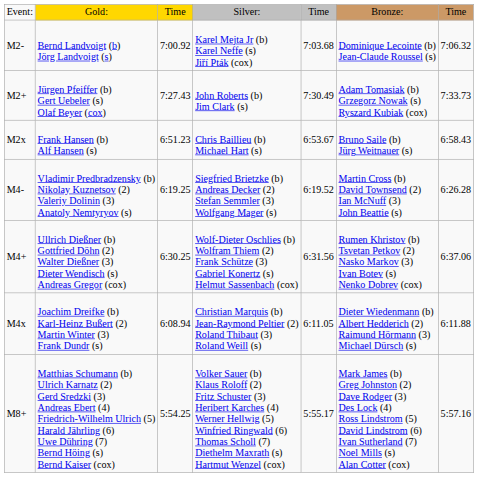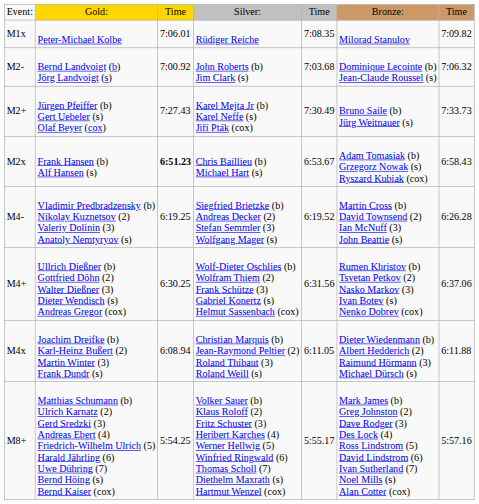+ row: M1x | Peter-Michael Kolbe | 7:06.01 | Rüdiger Reiche | 7:08.35 | Milorad Stanulov | 7:09.82
Bernd Landvoigt (b) Jörg Landvoigt (s) | column 4: Karel Mejta Jr (b) Karel Neffe (s) Jiří Pták (cox) -> John Roberts (b) Jim Clark (s)
Jürgen Pfeiffer (b) Gert Uebeler (s) Olaf Beyer (cox) | column 4: John Roberts (b) Jim Clark (s) -> Karel Mejta Jr (b) Karel Neffe (s) Jiří Pták (cox)
Jürgen Pfeiffer (b) Gert Uebeler (s) Olaf Beyer (cox) | column 6: Adam Tomasiak (b) Grzegorz Nowak (s) Ryszard Kubiak (cox) -> Bruno Saile (b) Jürg Weitnauer (s)
Frank Hansen (b) Alf Hansen (s) | column 3: normal -> bold
Frank Hansen (b) Alf Hansen (s) | column 6: Bruno Saile (b) Jürg Weitnauer (s) -> Adam Tomasiak (b) Grzegorz Nowak (s) Ryszard Kubiak (cox)
